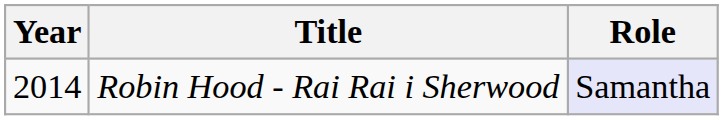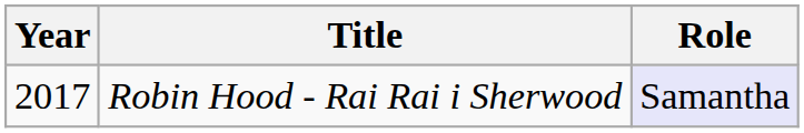Robin Hood - Rai Rai i Sherwood | Year: 2014 -> 2017
